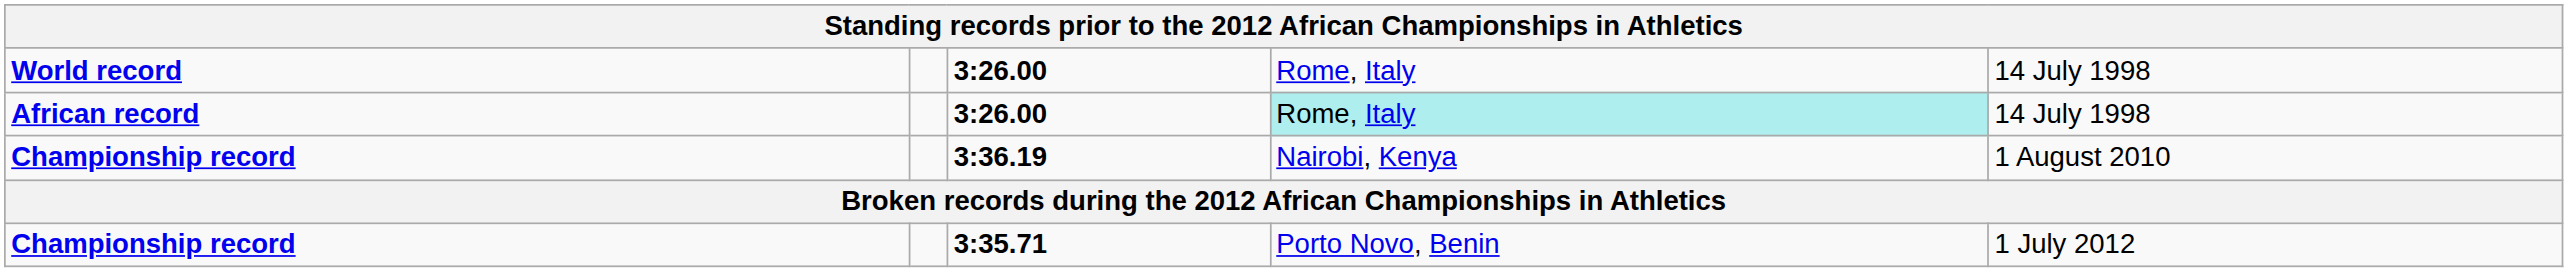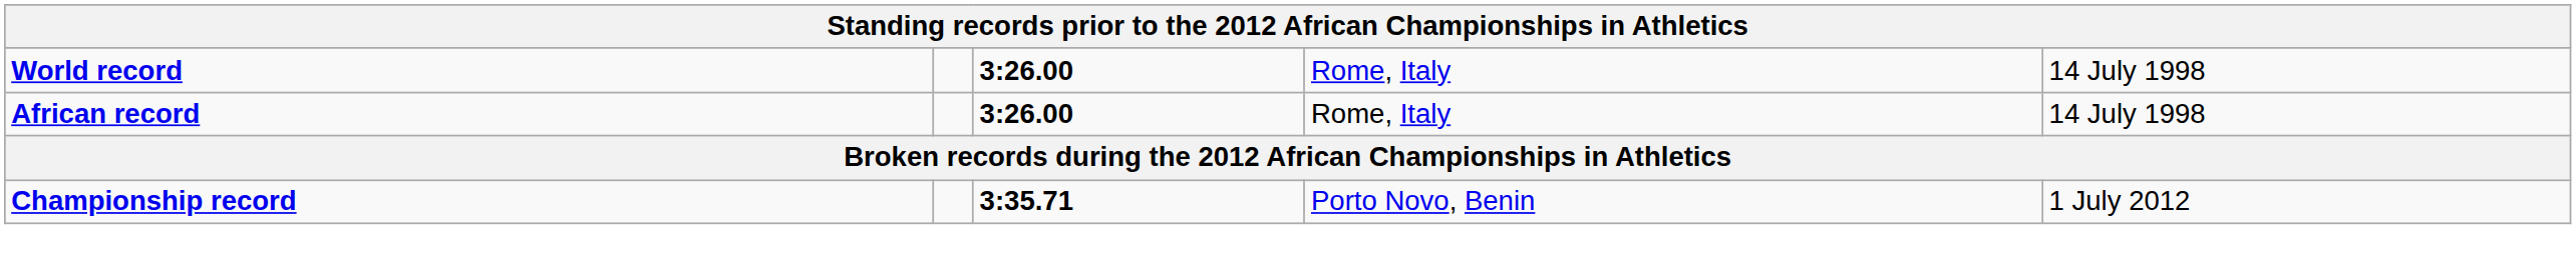African record | column 4: paleturquoise background -> no background
- row: Championship record | 3:36.19 | Nairobi, Kenya | 1 August 2010
